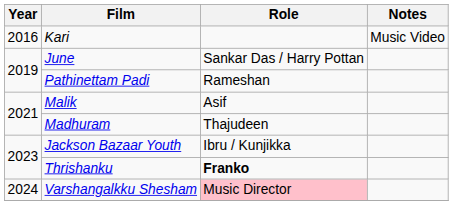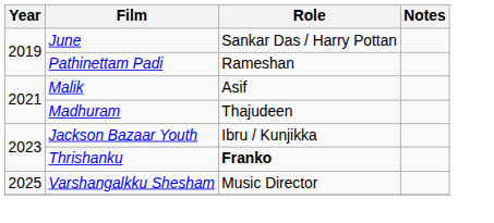- row: 2016 | Kari | Music Video
Varshangalkku Shesham | Year: 2024 -> 2025
Varshangalkku Shesham | Role: pink background -> no background
